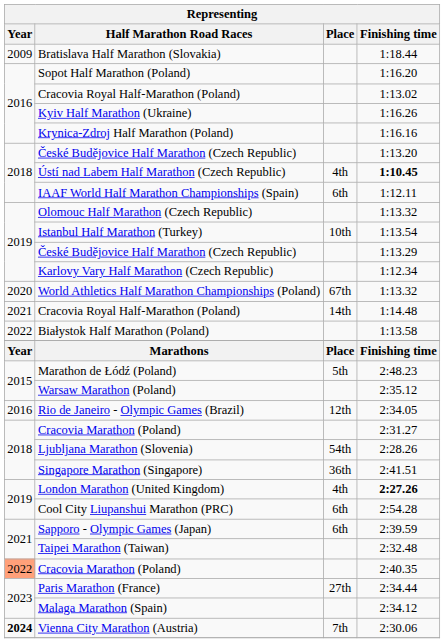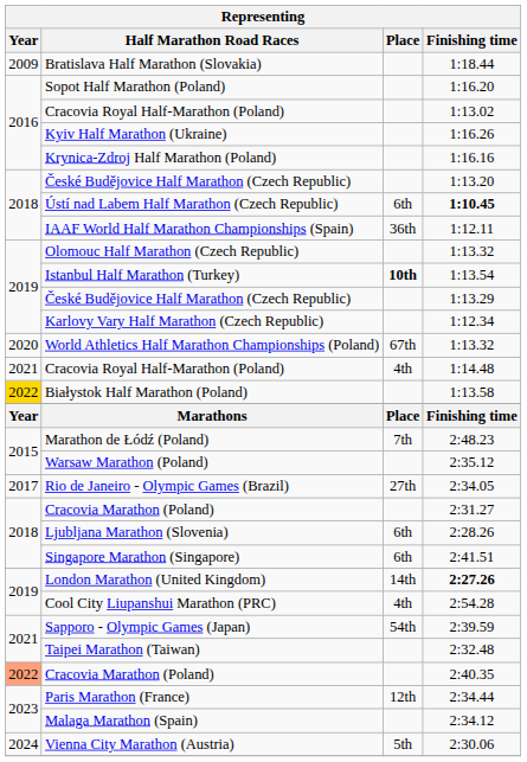1:10.45 | Place: 4th -> 6th
1:12.11 | Place: 6th -> 36th
1:13.54 | Place: normal -> bold
1:14.48 | Place: 14th -> 4th
1:13.58 | Year: no background -> gold background
2:48.23 | Place: 5th -> 7th
2:34.05 | Year: 2016 -> 2017
2:34.05 | Place: 12th -> 27th
2:28.26 | Place: 54th -> 6th
2:41.51 | Place: 36th -> 6th
2:27.26 | Place: 4th -> 14th
2:54.28 | Place: 6th -> 4th
2:39.59 | Place: 6th -> 54th
2:34.44 | Place: 27th -> 12th
2:30.06 | Year: bold -> normal
2:30.06 | Place: 7th -> 5th
